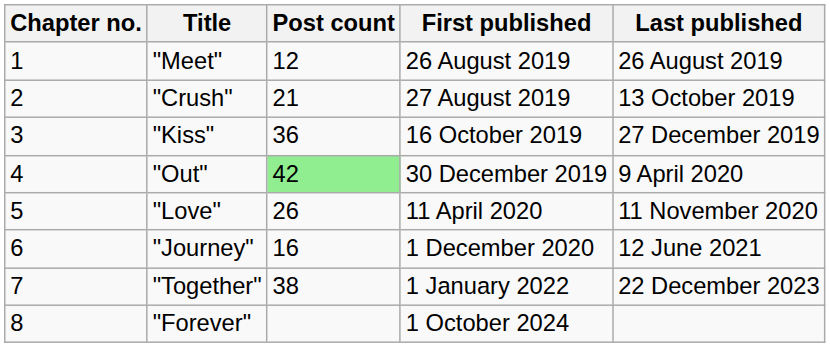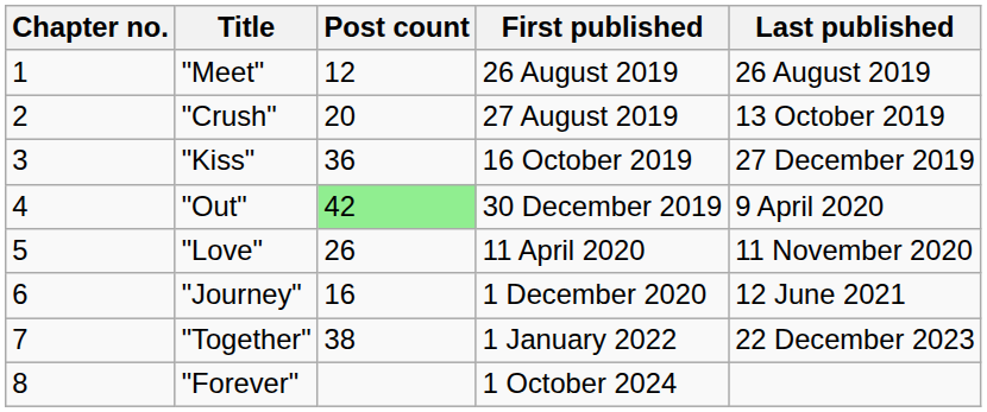"Crush" | Post count: 21 -> 20
